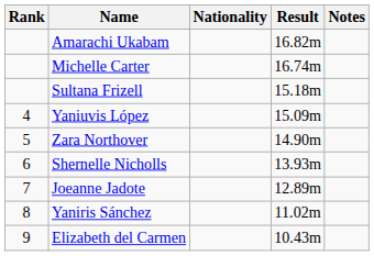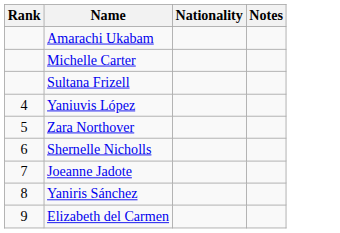- column: Result | 16.82m | 16.74m | 15.18m | 15.09m | 14.90m | 13.93m | 12.89m | 11.02m | 10.43m
